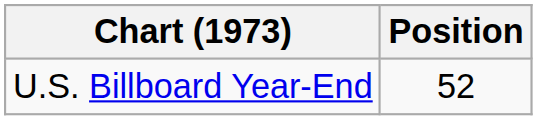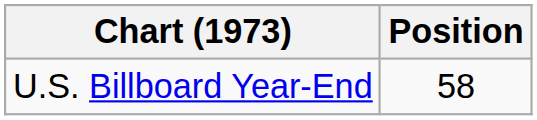U.S. Billboard Year-End | Position: 52 -> 58
